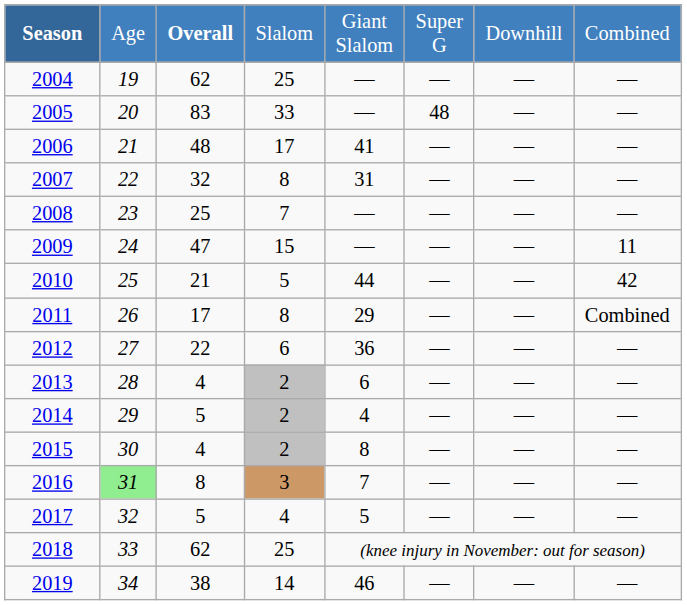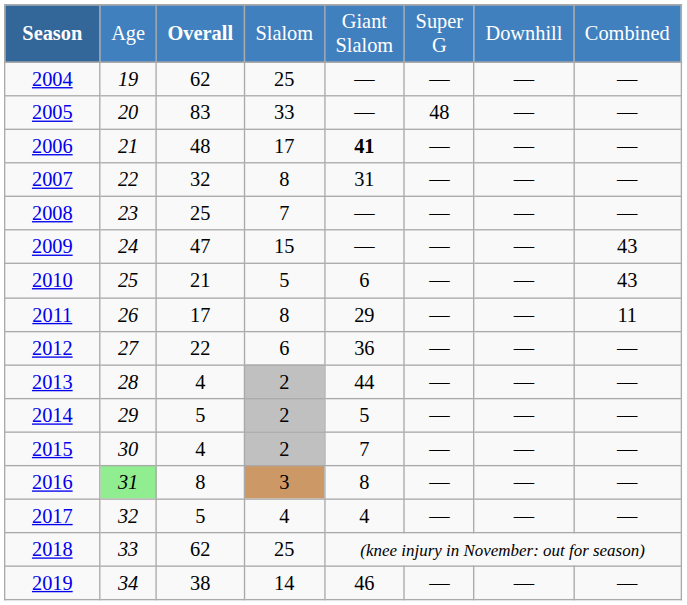2006 | column 5: normal -> bold
2009 | column 8: 11 -> 43
2010 | column 5: 44 -> 6
2010 | column 8: 42 -> 43
2011 | column 8: Combined -> 11
2013 | column 5: 6 -> 44
2014 | column 5: 4 -> 5
2015 | column 5: 8 -> 7
2016 | column 5: 7 -> 8
2017 | column 5: 5 -> 4
